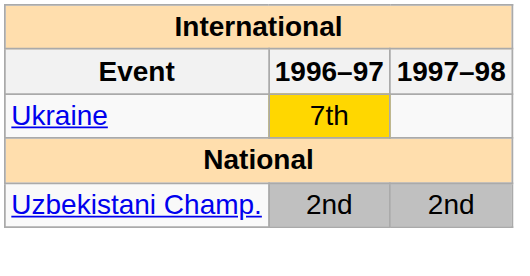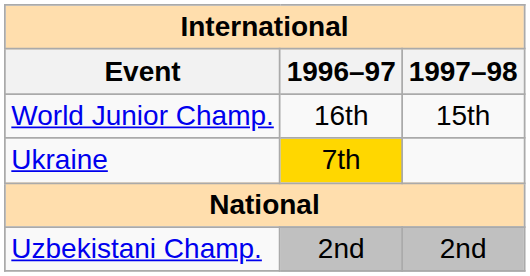+ row: World Junior Champ. | 16th | 15th
